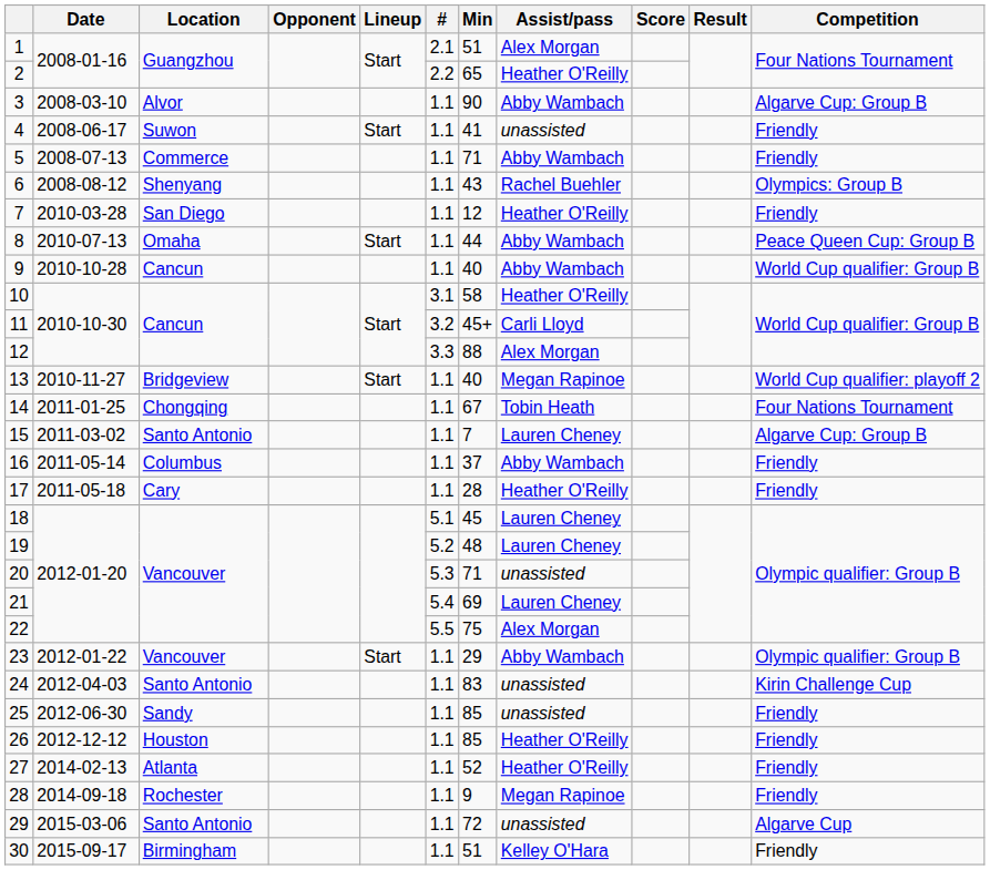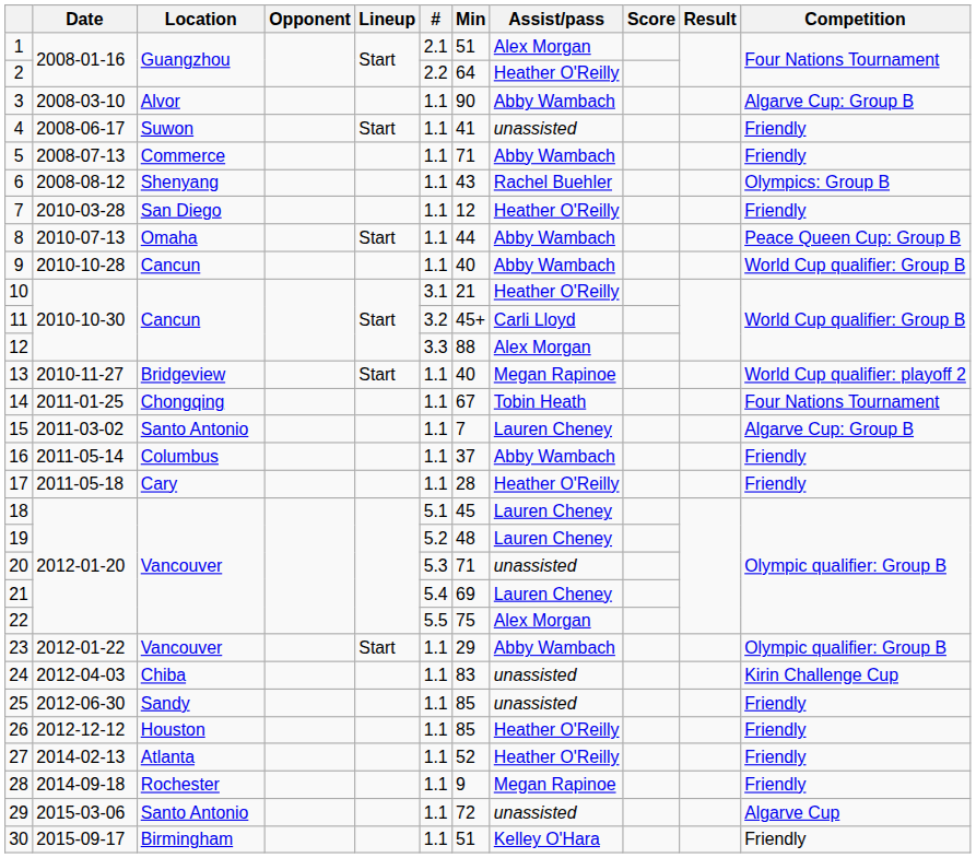2 | Min: 65 -> 64
10 | Min: 58 -> 21
24 | Location: Santo Antonio -> Chiba
